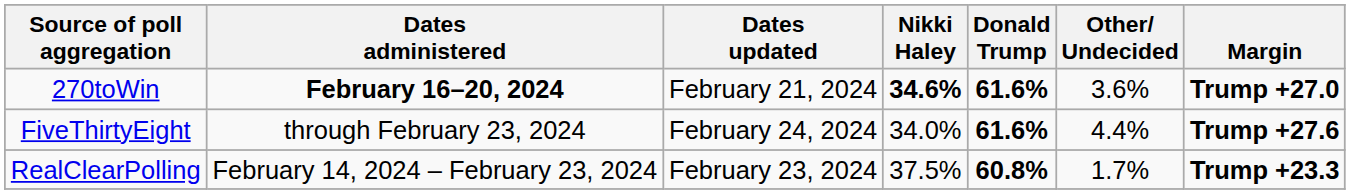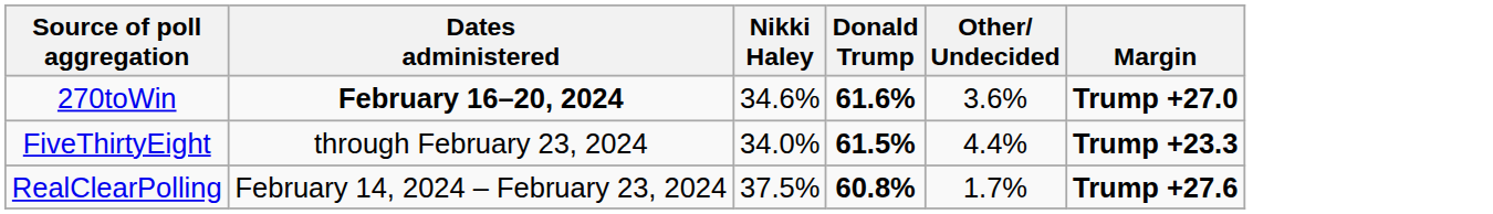- column: Dates updated | February 21, 2024 | February 24, 2024 | February 23, 2024
270toWin | Nikki Haley: bold -> normal
FiveThirtyEight | Donald Trump: 61.6% -> 61.5%
FiveThirtyEight | Margin: Trump +27.6 -> Trump +23.3
RealClearPolling | Margin: Trump +23.3 -> Trump +27.6
